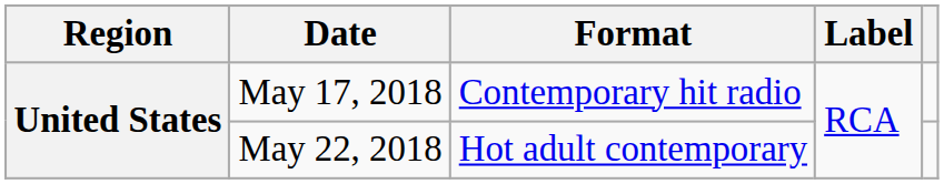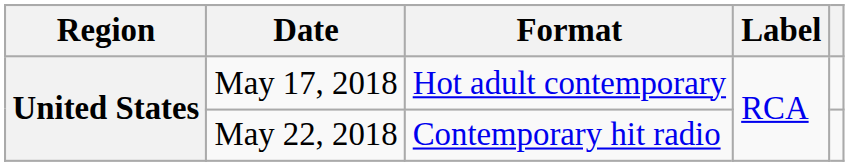May 17, 2018 | Format: Contemporary hit radio -> Hot adult contemporary
May 22, 2018 | Format: Hot adult contemporary -> Contemporary hit radio
